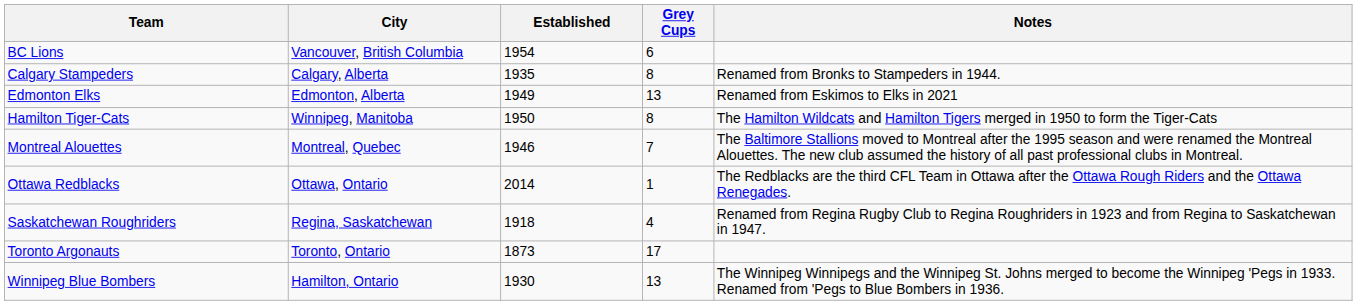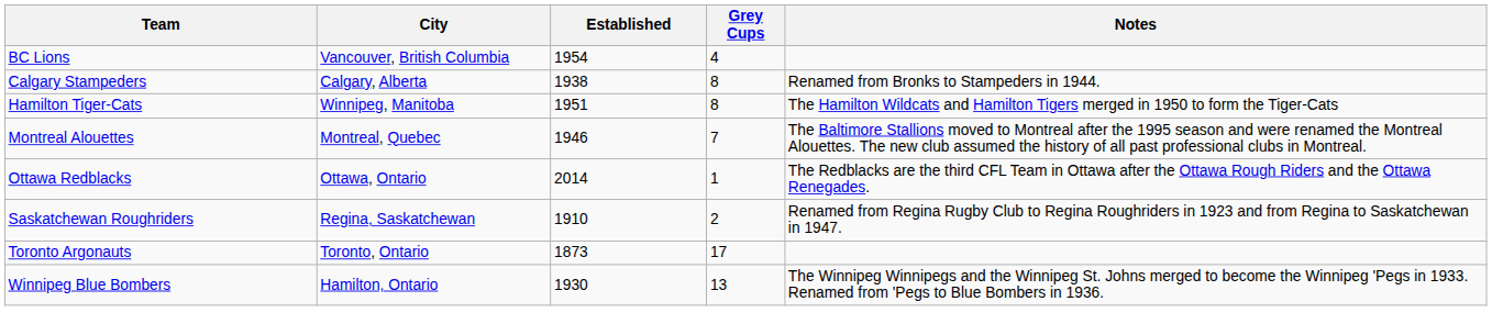BC Lions | Grey Cups: 6 -> 4
Calgary Stampeders | Established: 1935 -> 1938
- row: Edmonton Elks | Edmonton, Alberta | 1949 | 13 | Renamed from Eskimos to Elks in 2021
Hamilton Tiger-Cats | Established: 1950 -> 1951
Saskatchewan Roughriders | Established: 1918 -> 1910
Saskatchewan Roughriders | Grey Cups: 4 -> 2
